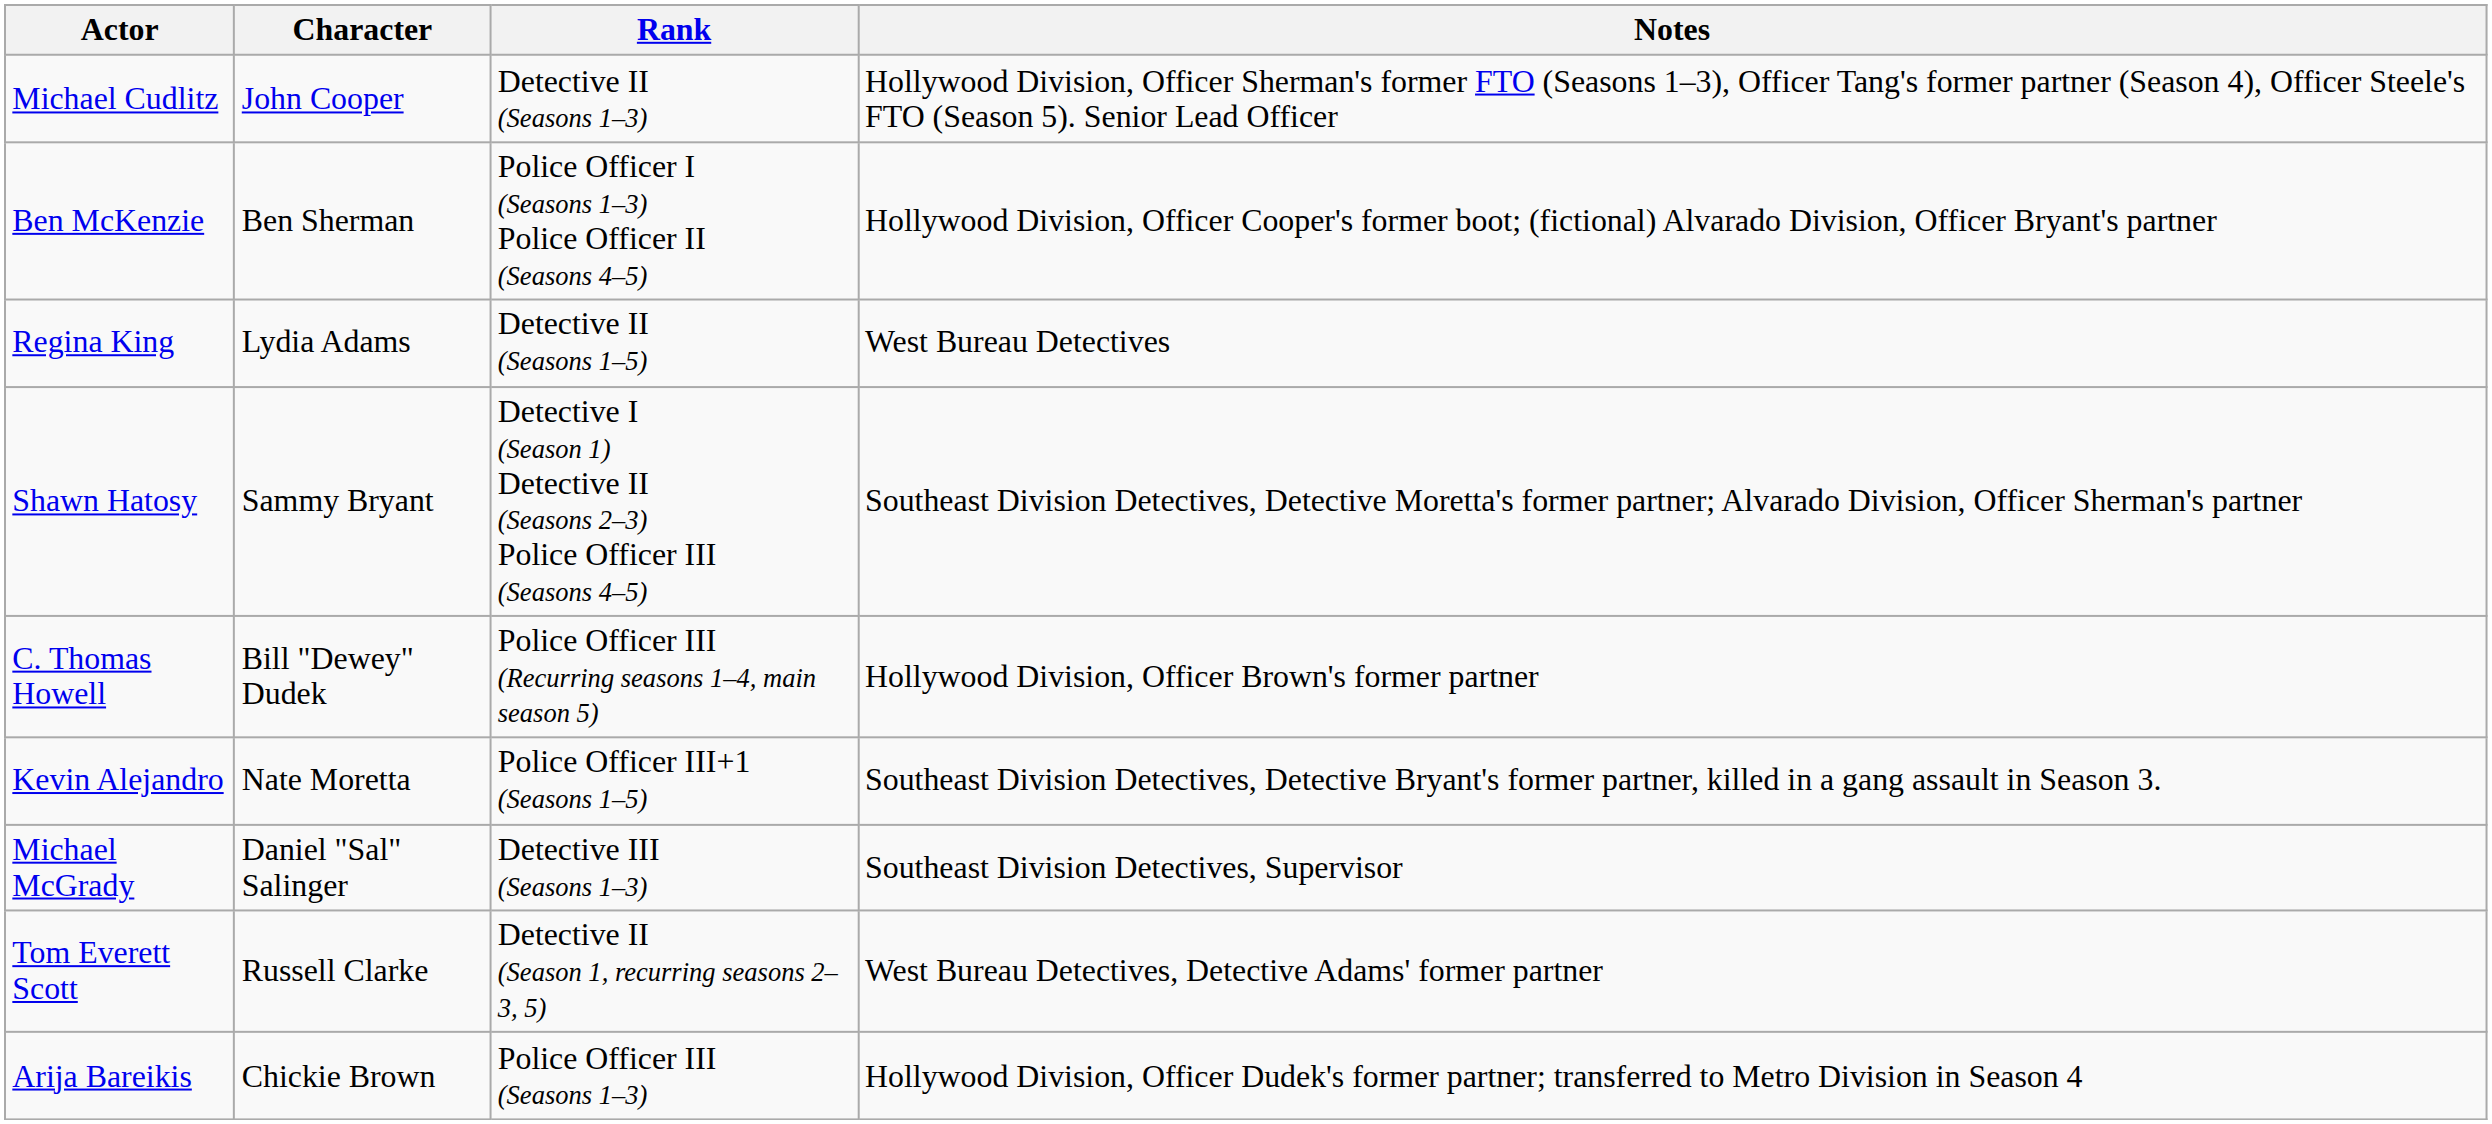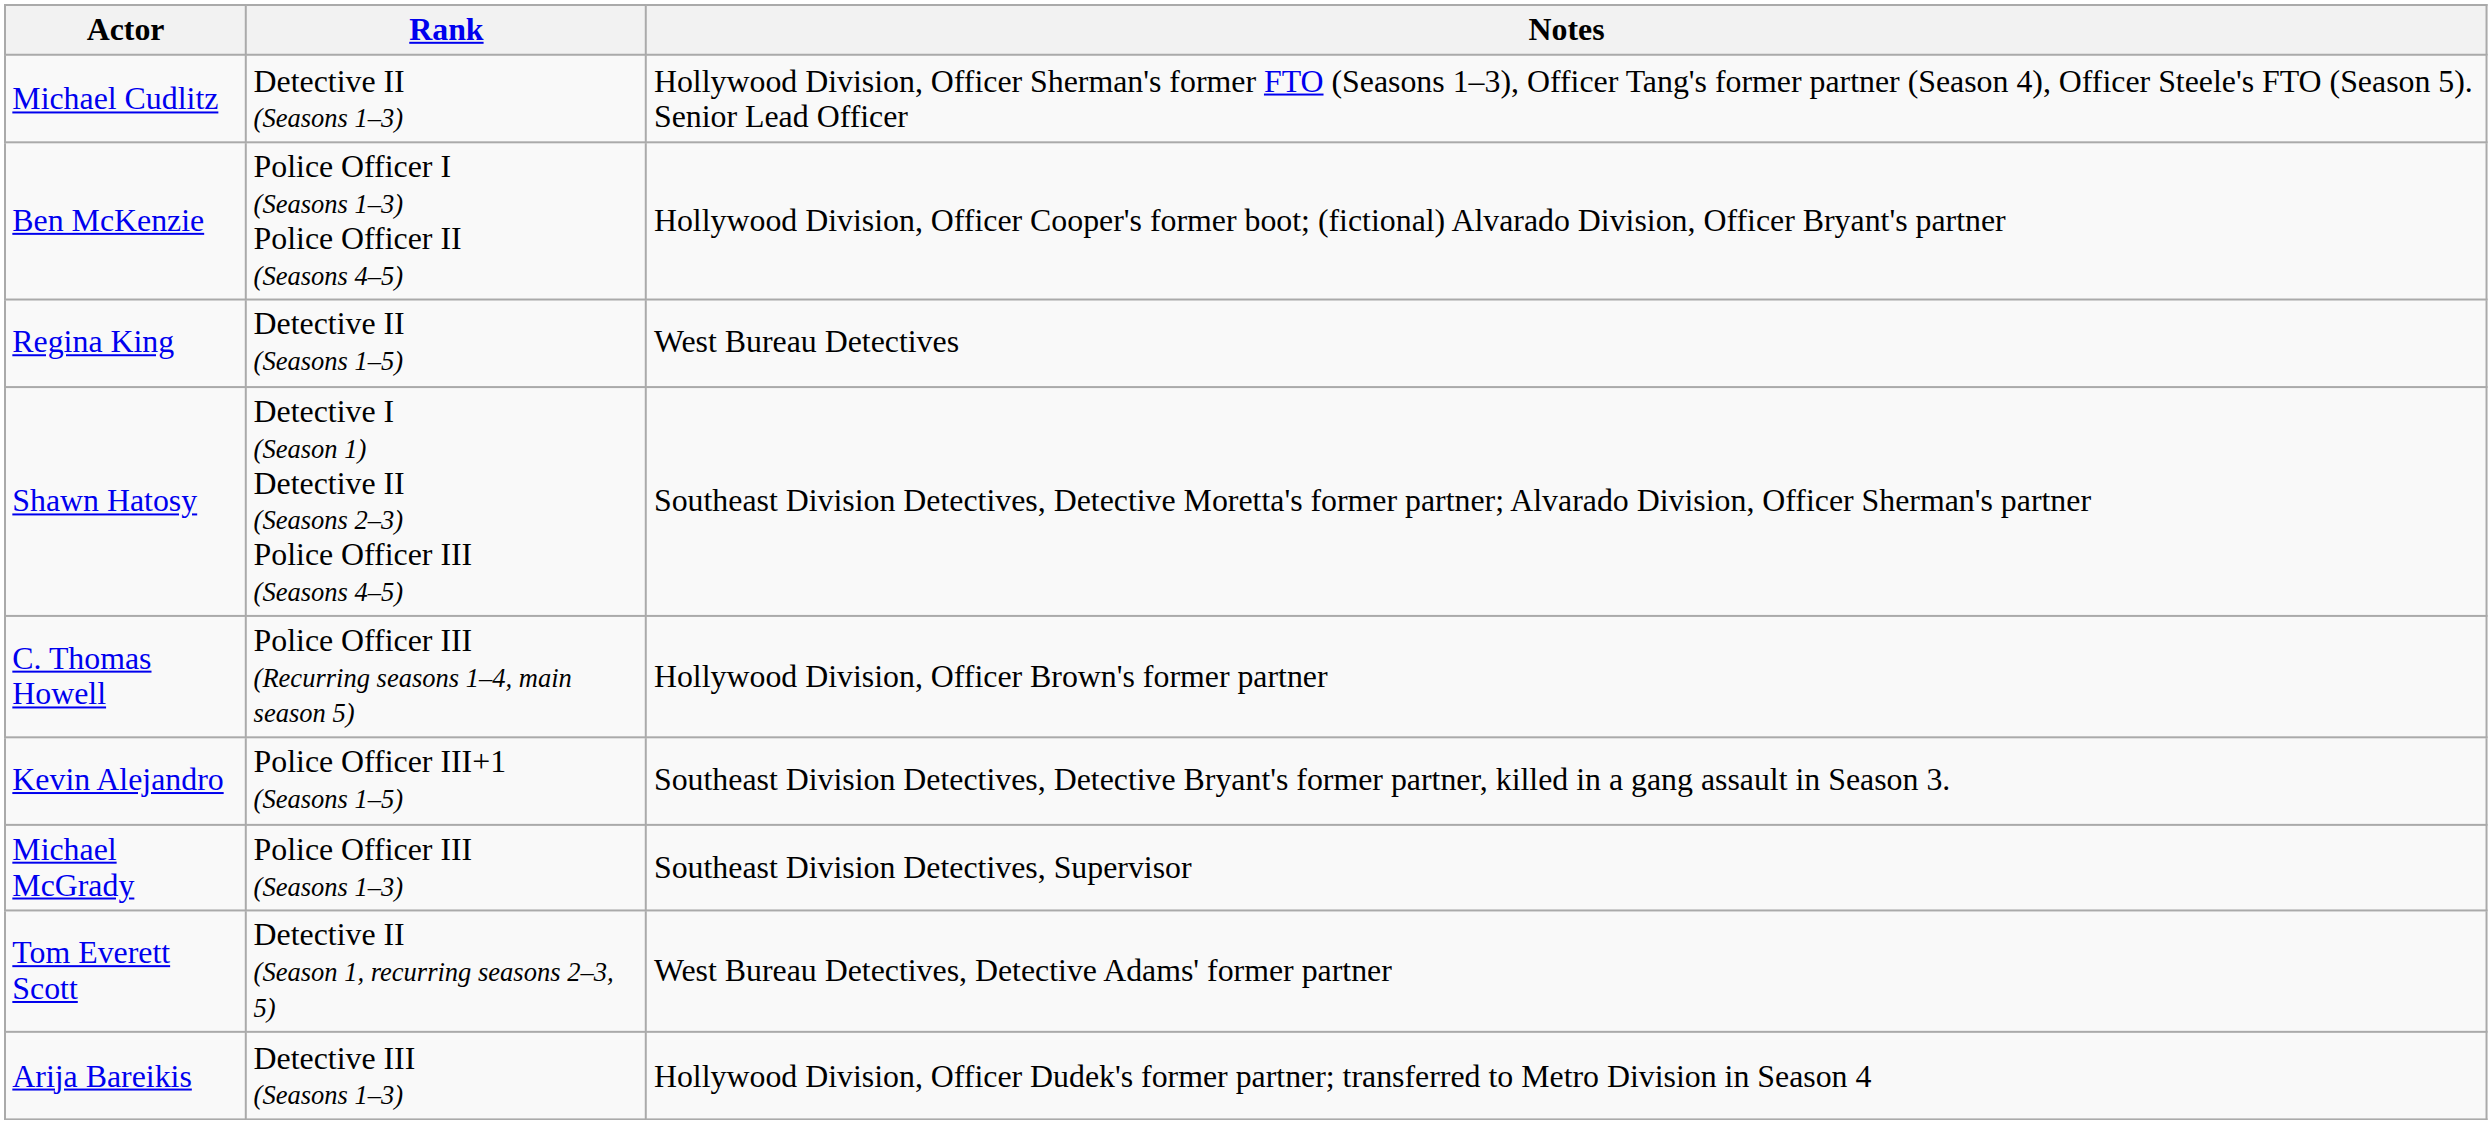- column: Character | John Cooper | Ben Sherman | Lydia Adams | Sammy Bryant | Bill "Dewey" Dudek | Nate Moretta | Daniel "Sal" Salinger | Russell Clarke | Chickie Brown
Michael McGrady | Rank: Detective III (Seasons 1–3) -> Police Officer III (Seasons 1–3)
Arija Bareikis | Rank: Police Officer III (Seasons 1–3) -> Detective III (Seasons 1–3)
